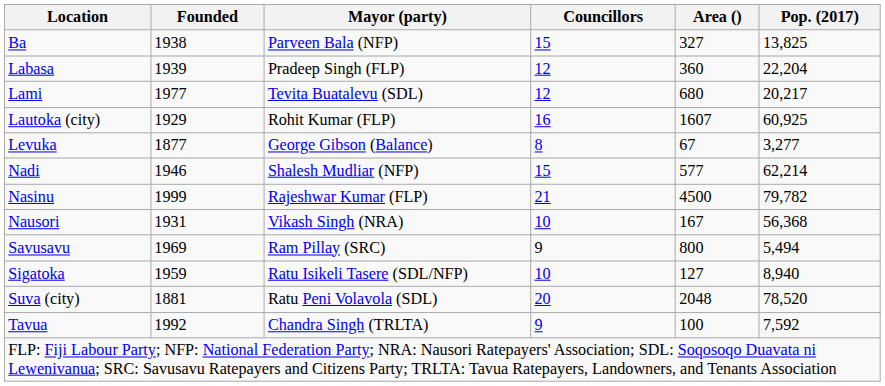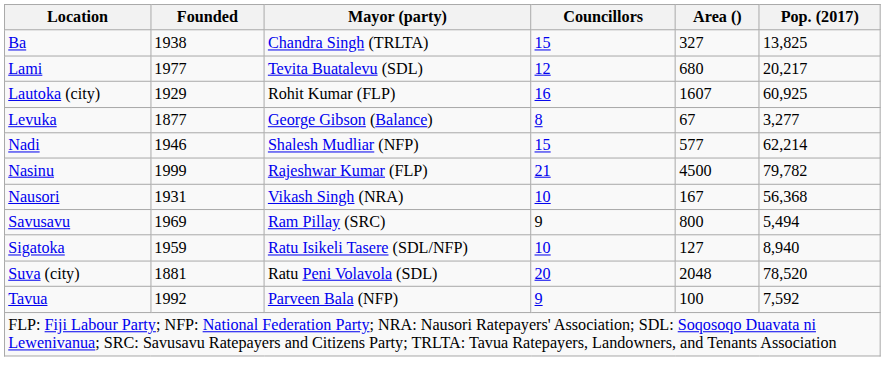Ba | Mayor (party): Parveen Bala (NFP) -> Chandra Singh (TRLTA)
- row: Labasa | 1939 | Pradeep Singh (FLP) | 12 | 360 | 22,204
Tavua | Mayor (party): Chandra Singh (TRLTA) -> Parveen Bala (NFP)
